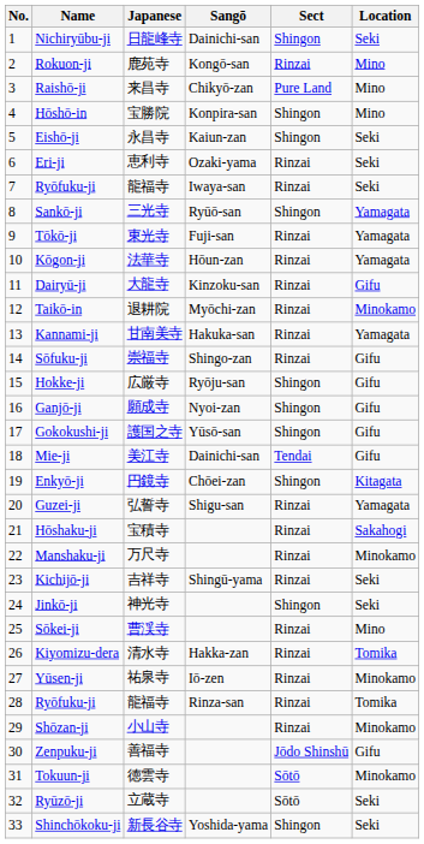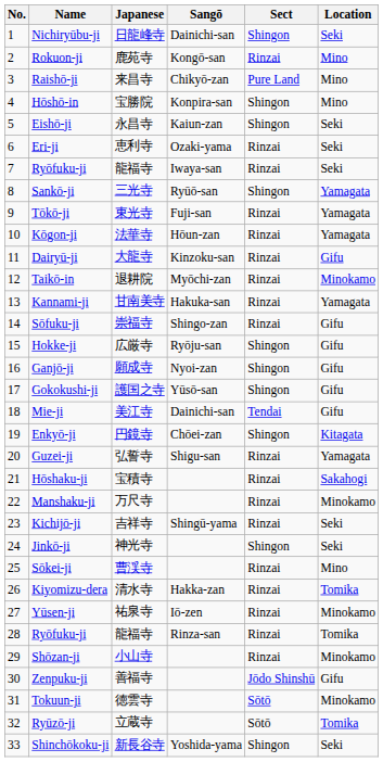Ryūzō-ji | Location: Seki -> Tomika
